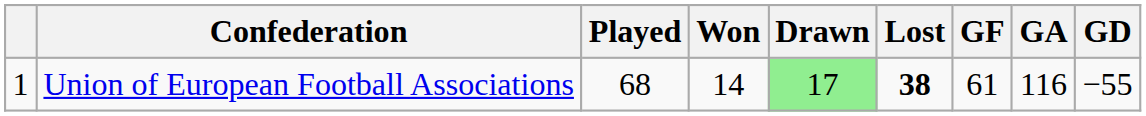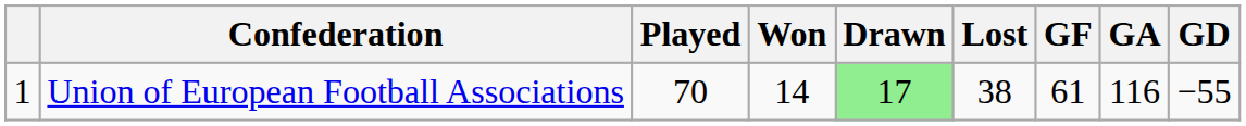Union of European Football Associations | Played: 68 -> 70
Union of European Football Associations | Lost: bold -> normal
